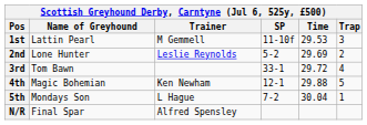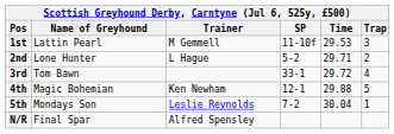2nd | Trainer: Leslie Reynolds -> L Hague
2nd | Time: 29.69 -> 29.71
5th | Trainer: L Hague -> Leslie Reynolds
